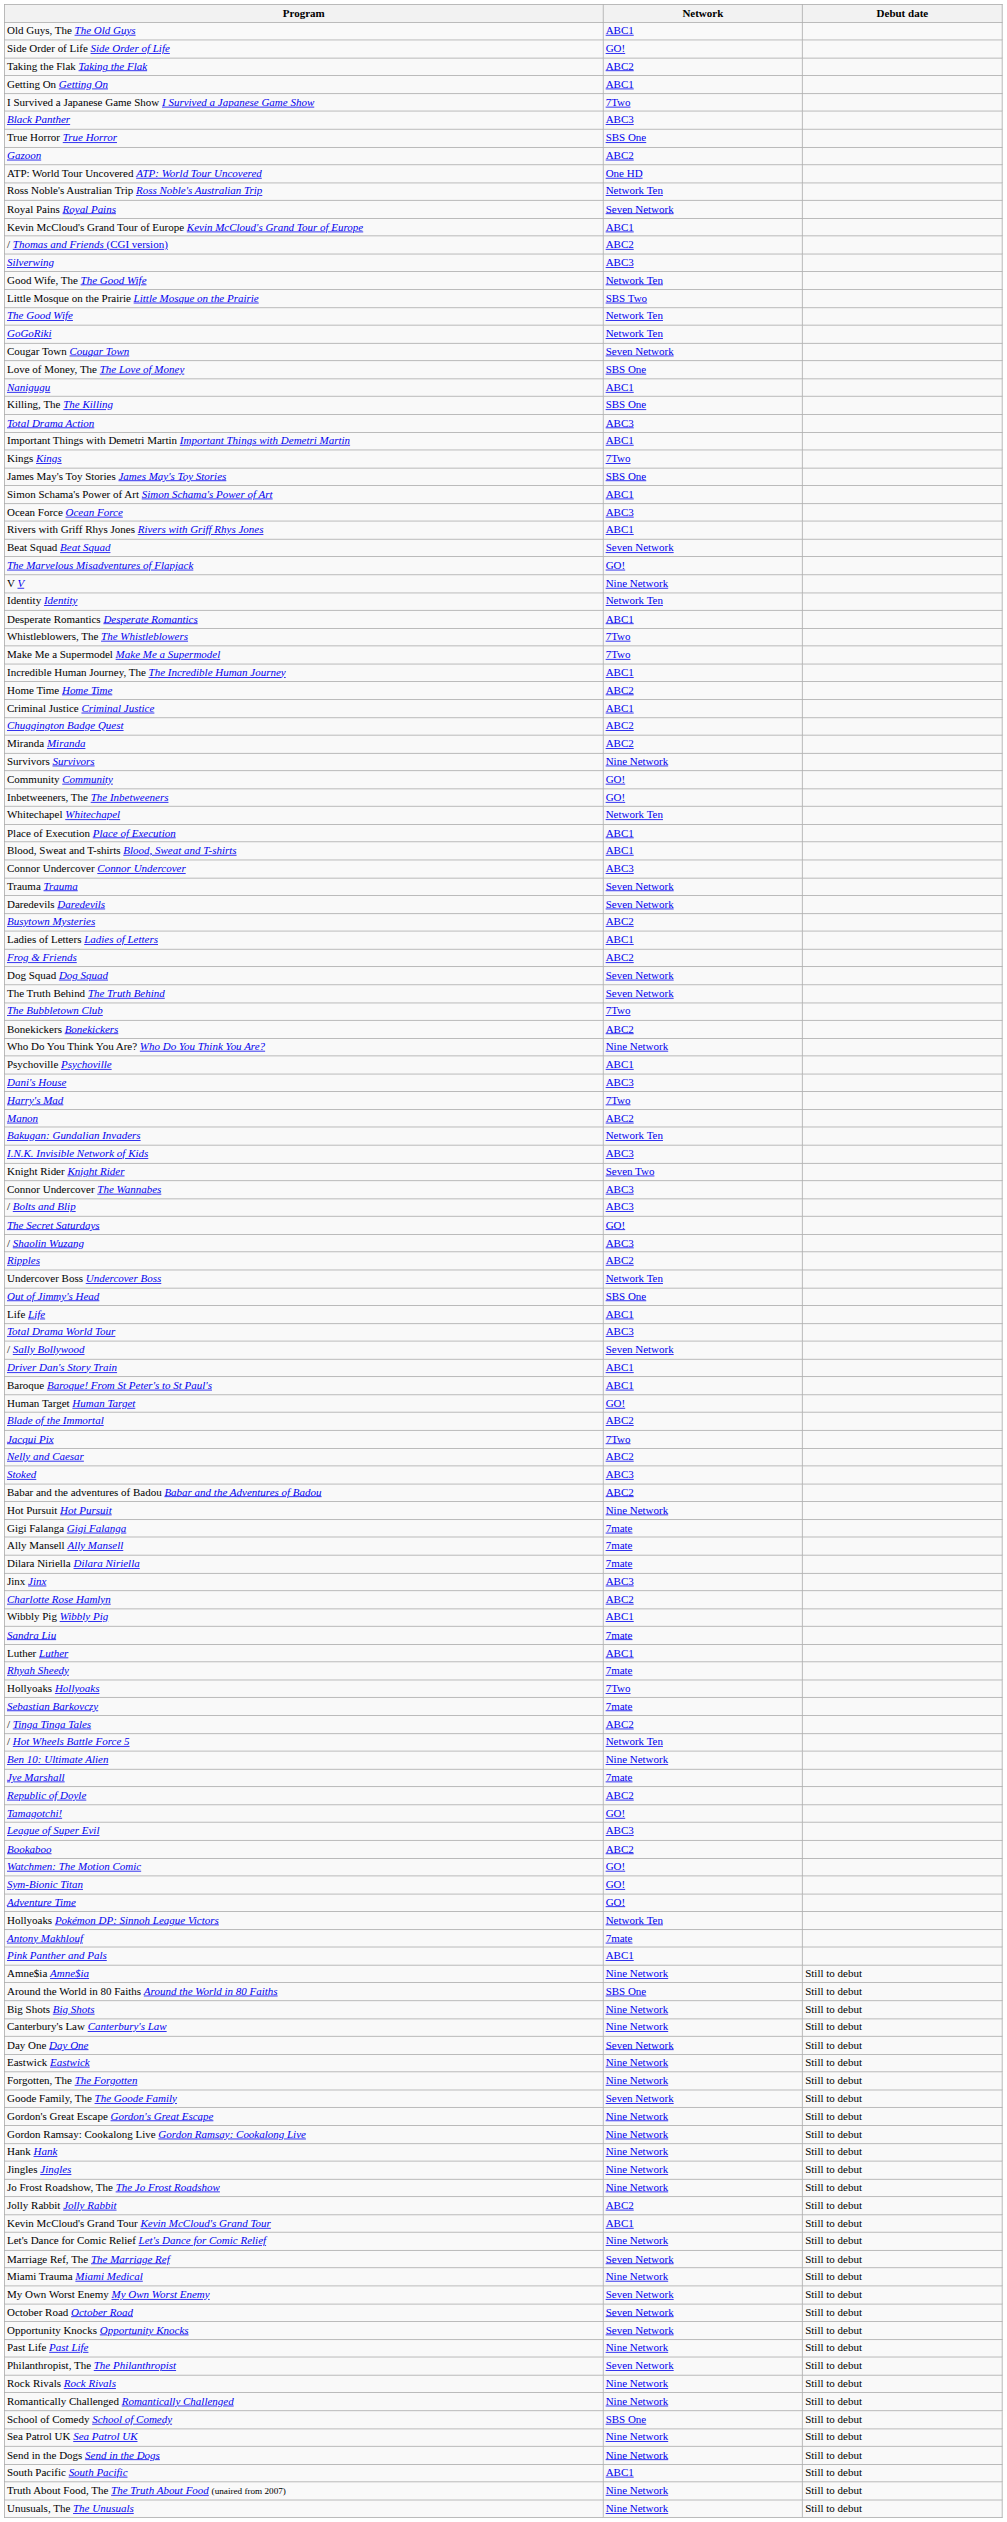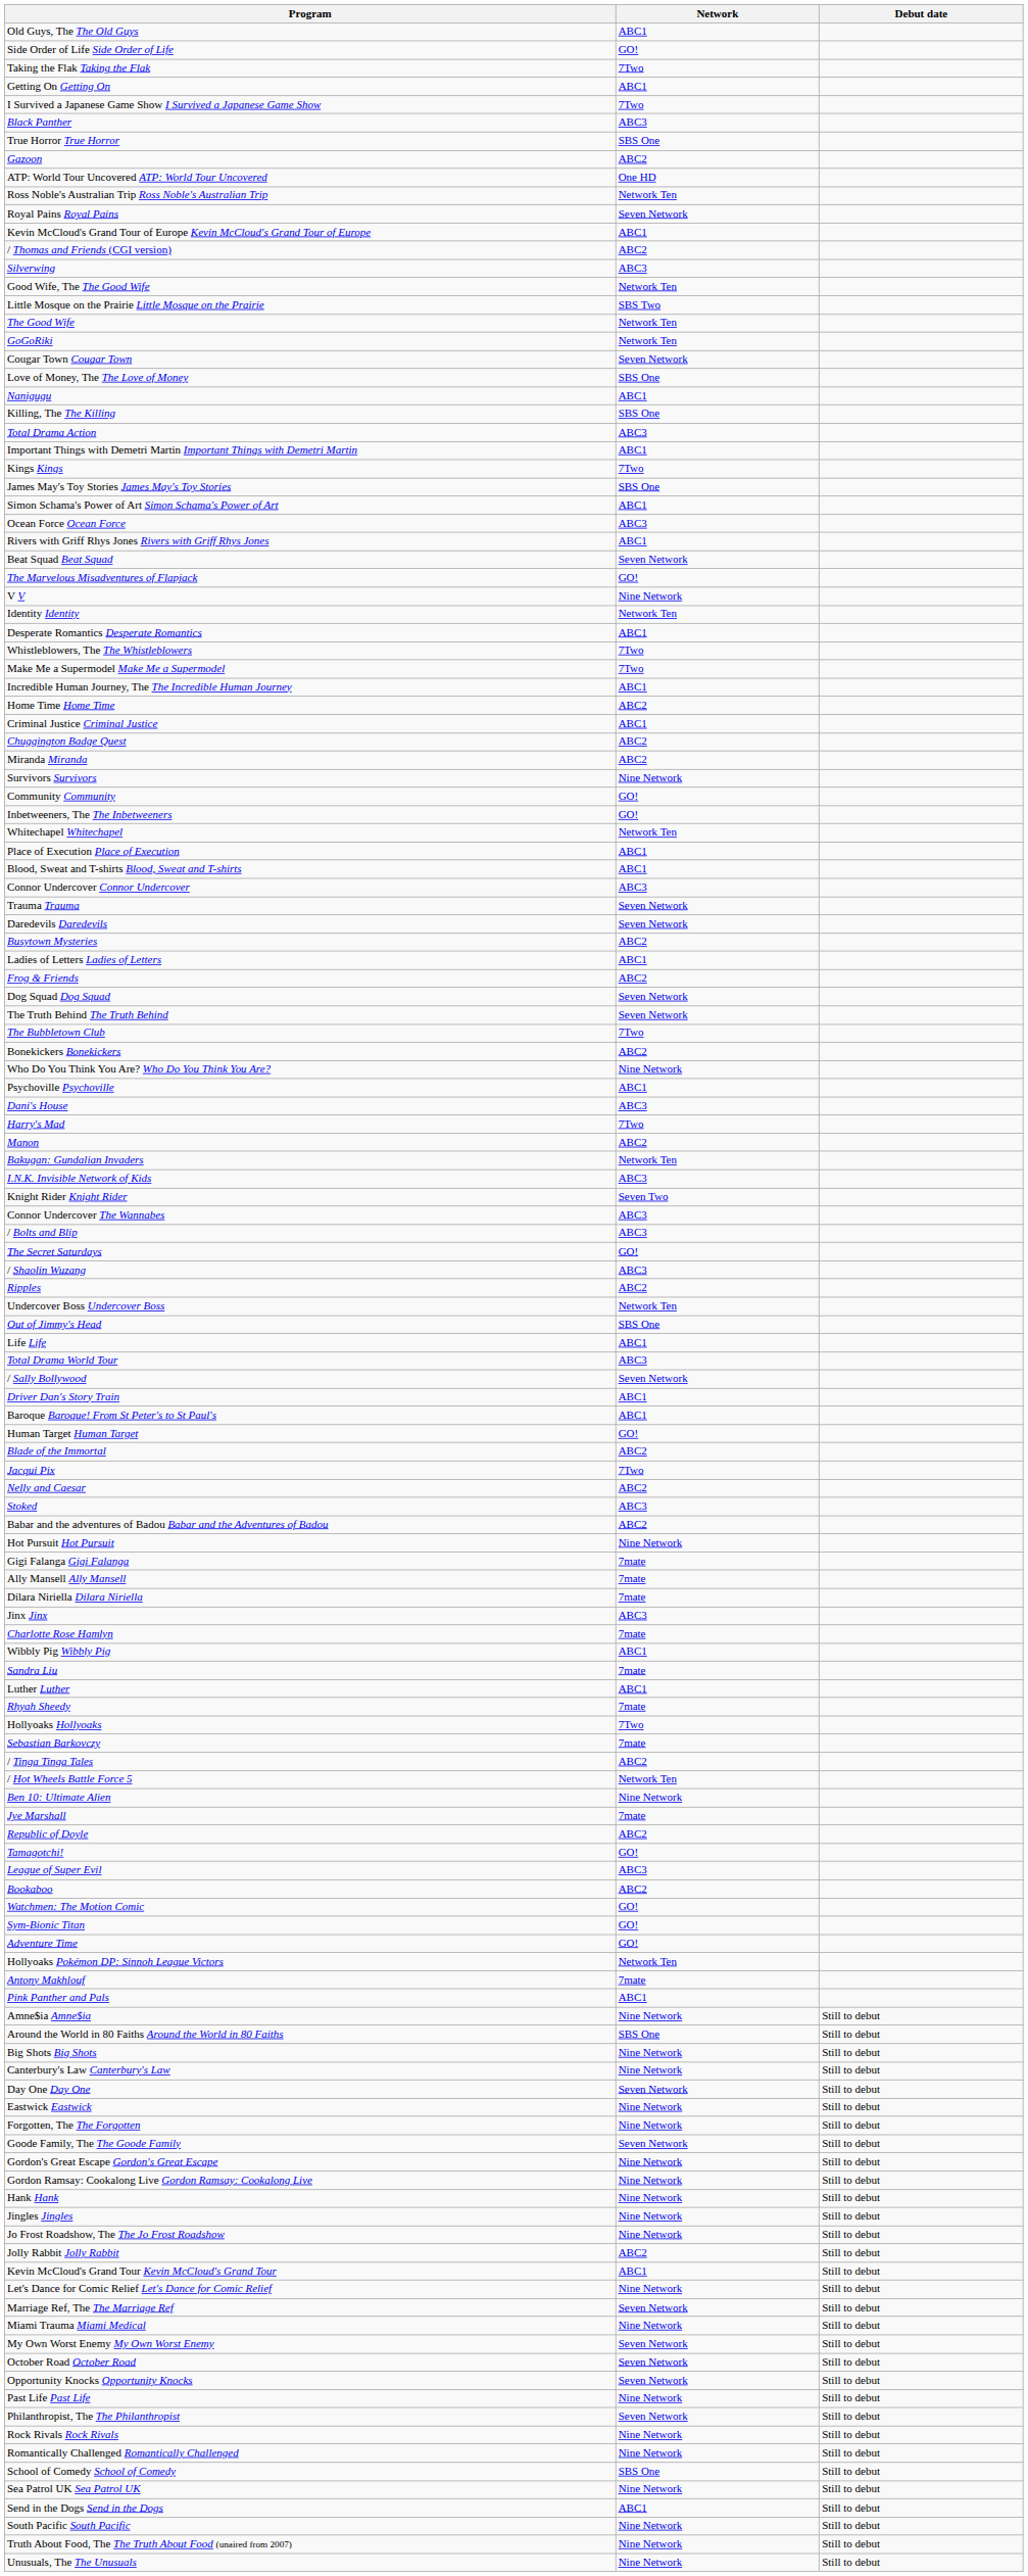Taking the Flak Taking the Flak | Network: ABC2 -> 7Two
Charlotte Rose Hamlyn | Network: ABC2 -> 7mate
Send in the Dogs Send in the Dogs | Network: Nine Network -> ABC1
South Pacific South Pacific | Network: ABC1 -> Nine Network
